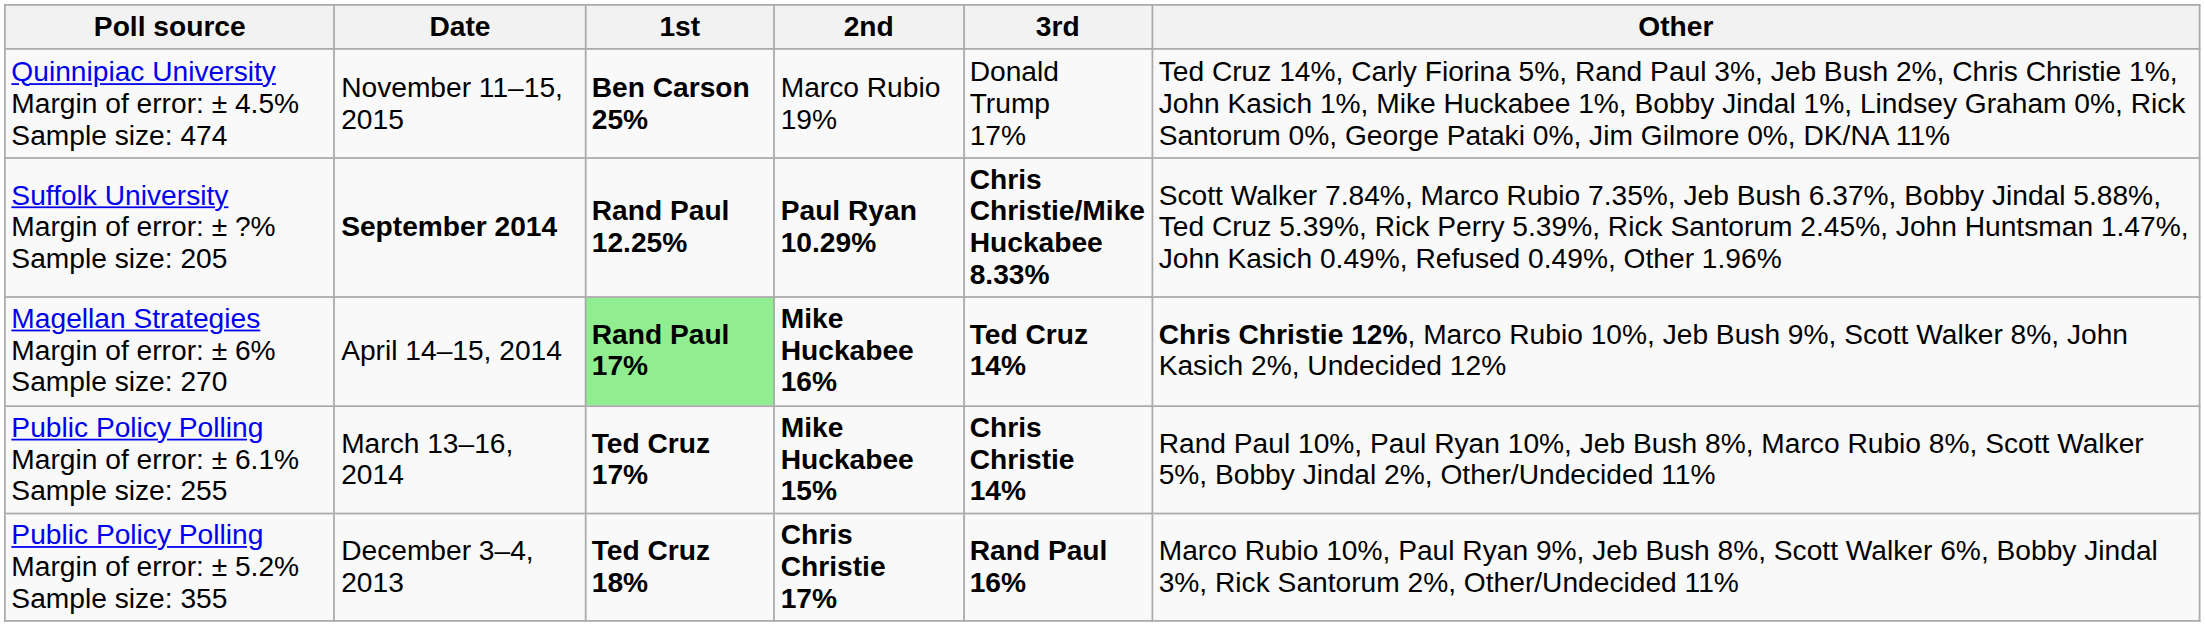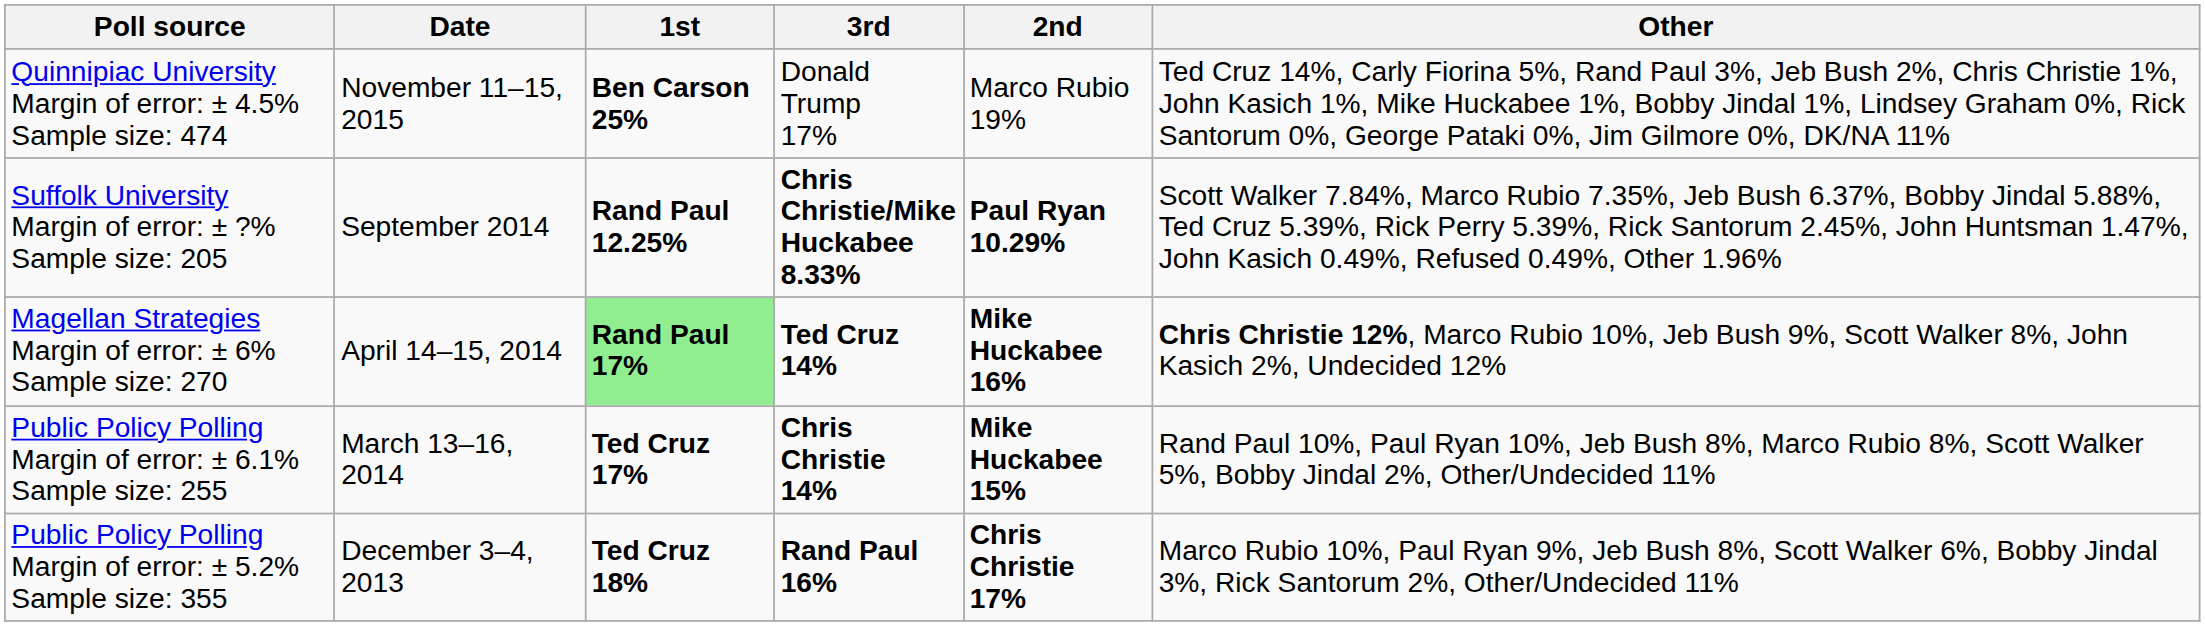columns swapped: 2nd <-> 3rd
Suffolk University Margin of error: ± ?% Sample size: 205 | Date: bold -> normal
